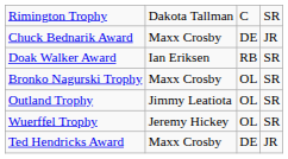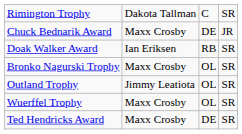Wuerffel Trophy | column 2: Jeremy Hickey -> Maxx Crosby
Ted Hendricks Award | column 4: JR -> SR
